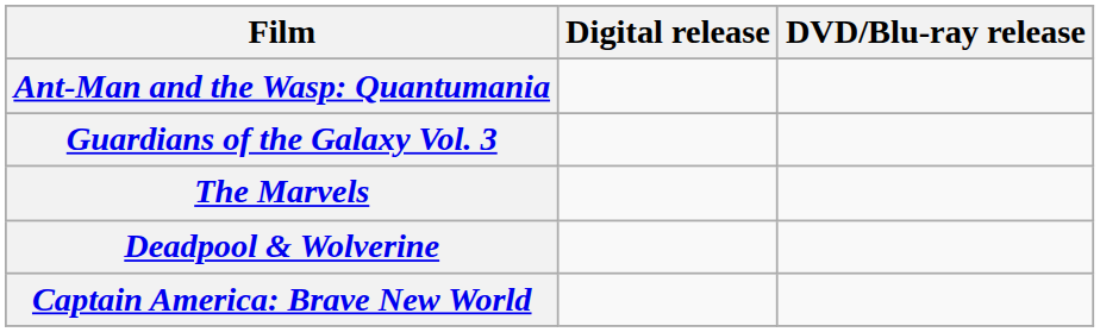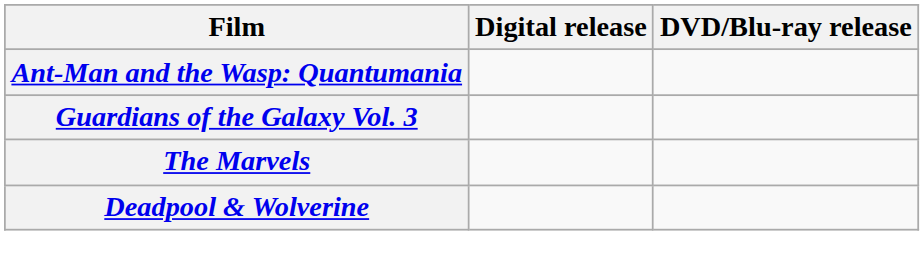- row: Captain America: Brave New World
